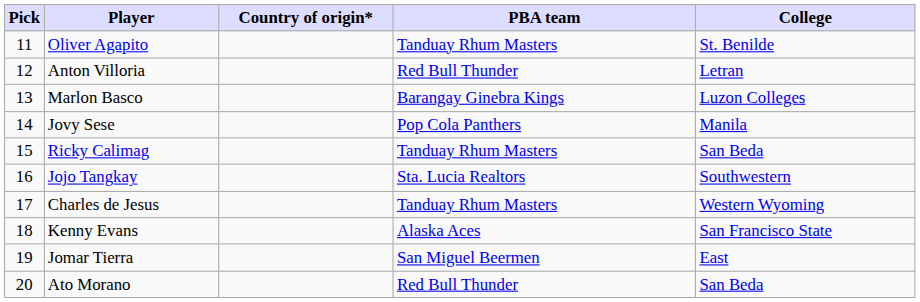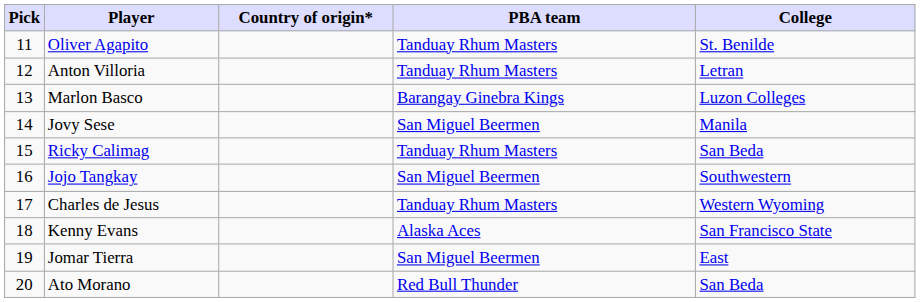Anton Villoria | PBA team: Red Bull Thunder -> Tanduay Rhum Masters
Jovy Sese | PBA team: Pop Cola Panthers -> San Miguel Beermen
Jojo Tangkay | PBA team: Sta. Lucia Realtors -> San Miguel Beermen
